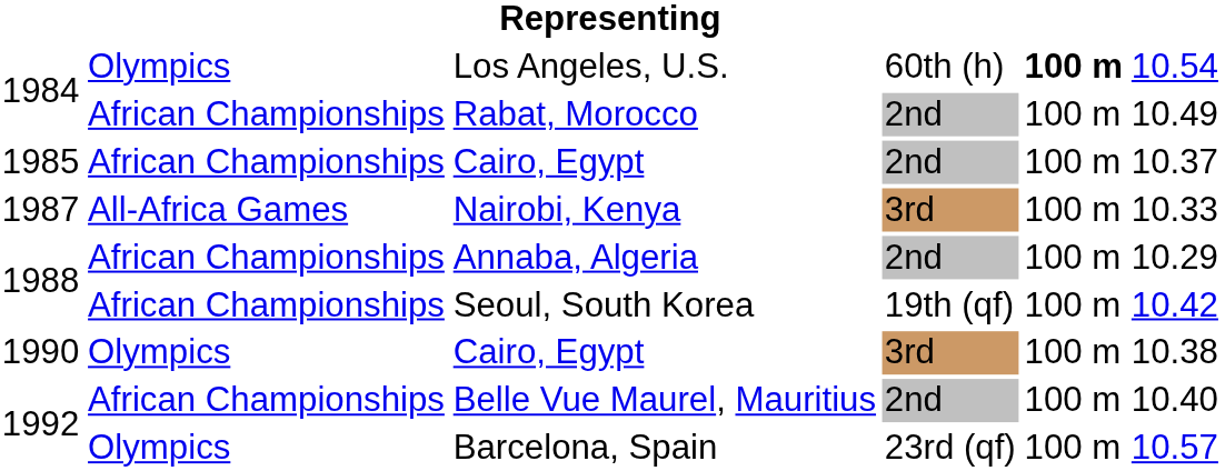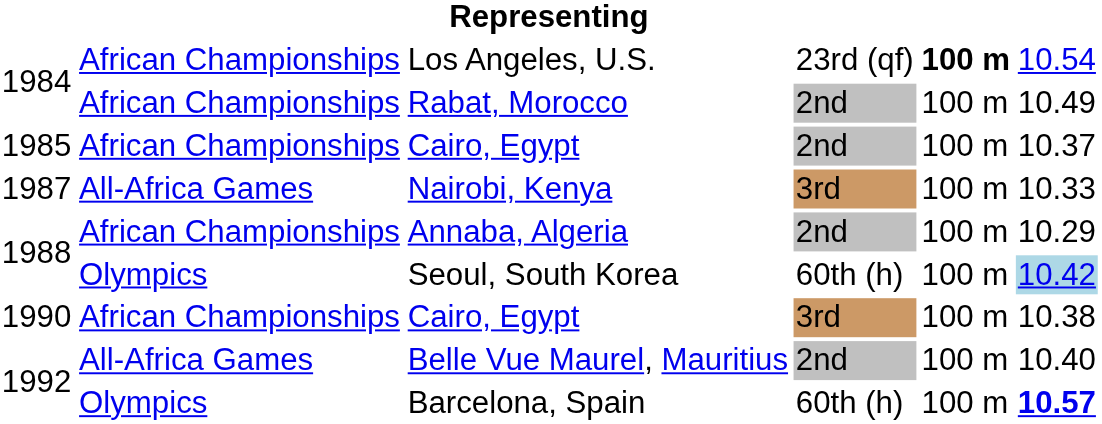Los Angeles, U.S. | column 2: Olympics -> African Championships
Los Angeles, U.S. | column 4: 60th (h) -> 23rd (qf)
Seoul, South Korea | column 2: African Championships -> Olympics
Seoul, South Korea | column 4: 19th (qf) -> 60th (h)
Seoul, South Korea | column 6: no background -> lightblue background
1990 / Cairo, Egypt | column 2: Olympics -> African Championships
Belle Vue Maurel, Mauritius | column 2: African Championships -> All-Africa Games
Barcelona, Spain | column 4: 23rd (qf) -> 60th (h)
Barcelona, Spain | column 6: normal -> bold
